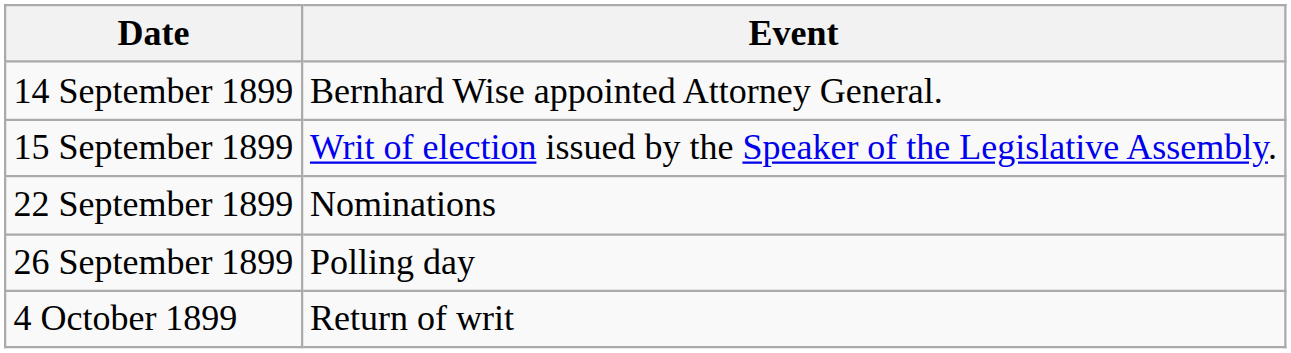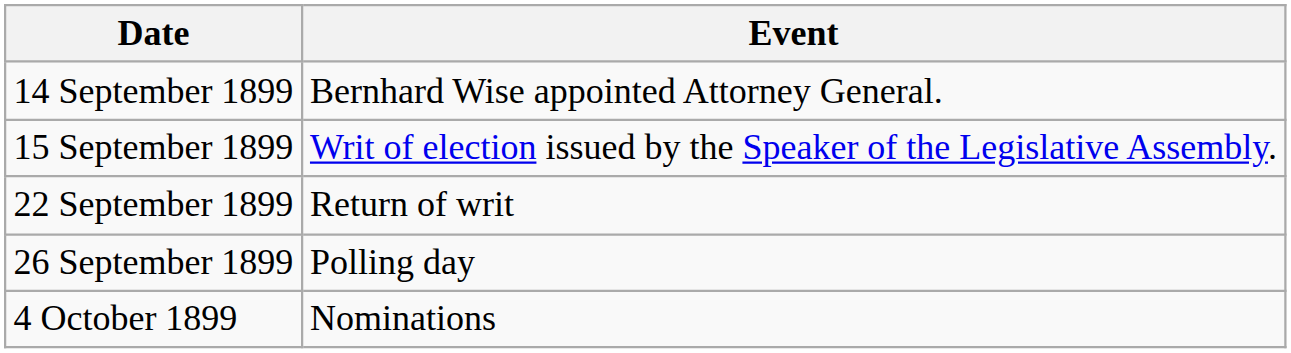22 September 1899 | Event: Nominations -> Return of writ
4 October 1899 | Event: Return of writ -> Nominations
